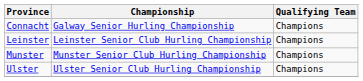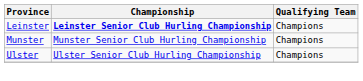- row: Connacht | Galway Senior Hurling Championship | Champions
Leinster | Championship: normal -> bold
